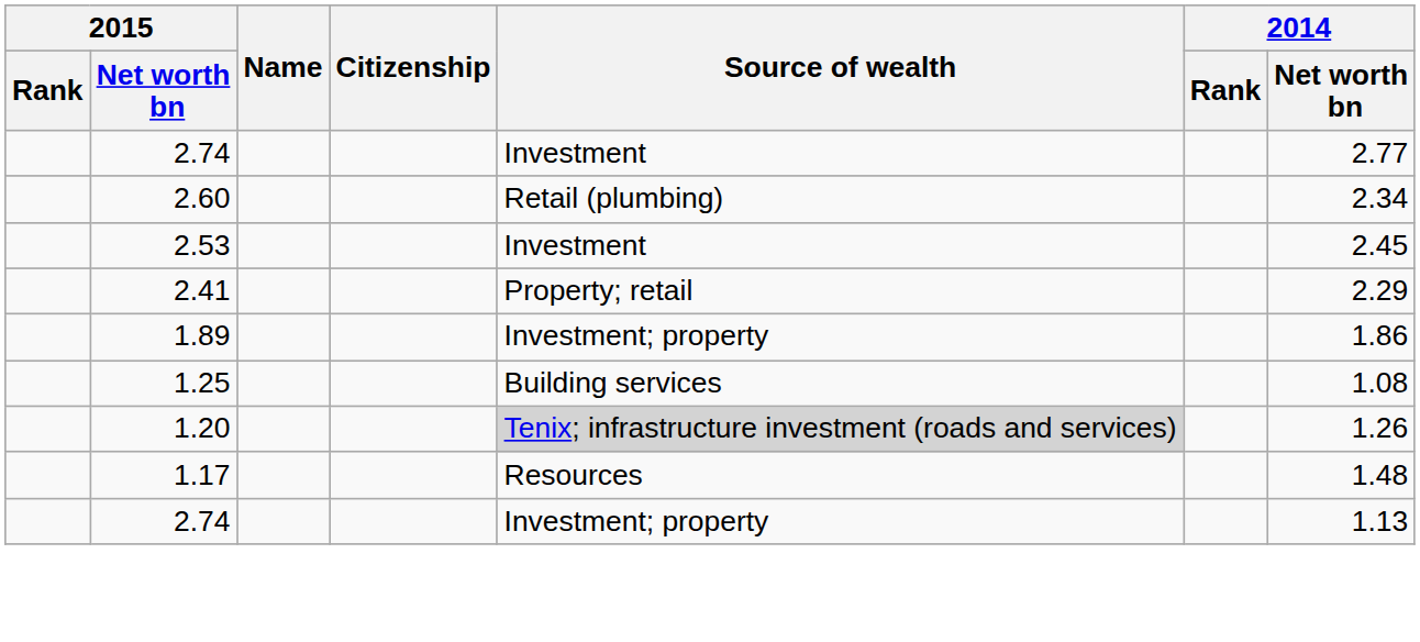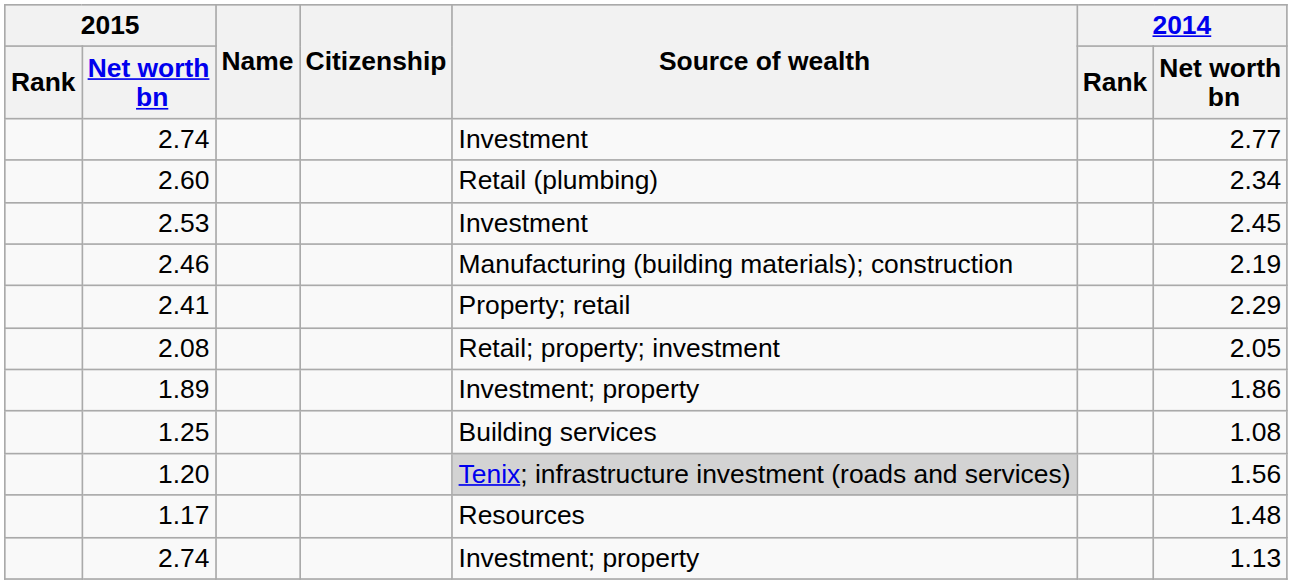+ row: 2.46 | Manufacturing (building materials); construction | 2.19
+ row: 2.08 | Retail; property; investment | 2.05
1.20 | 2014 / Net worth bn: 1.26 -> 1.56
